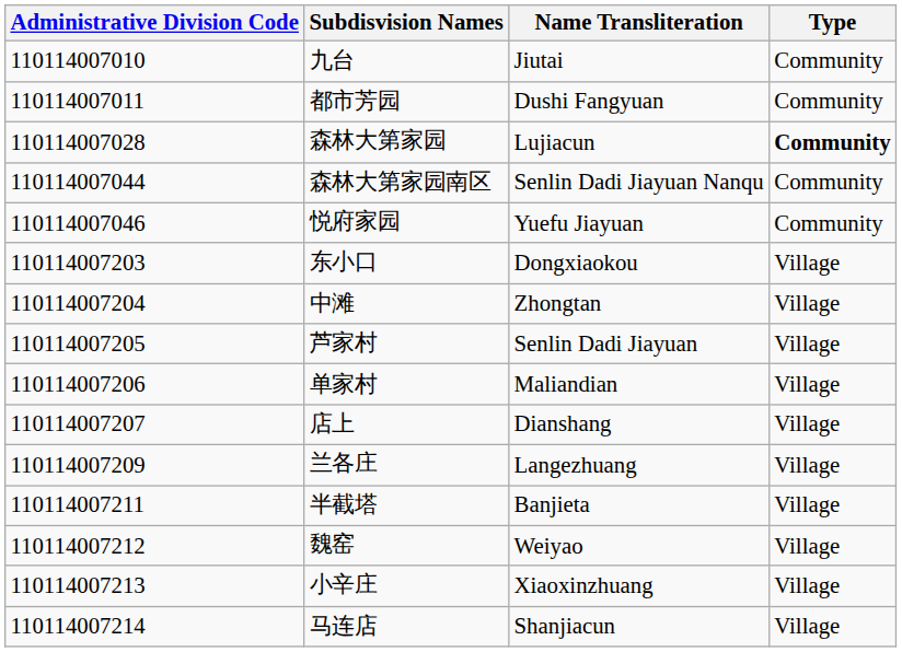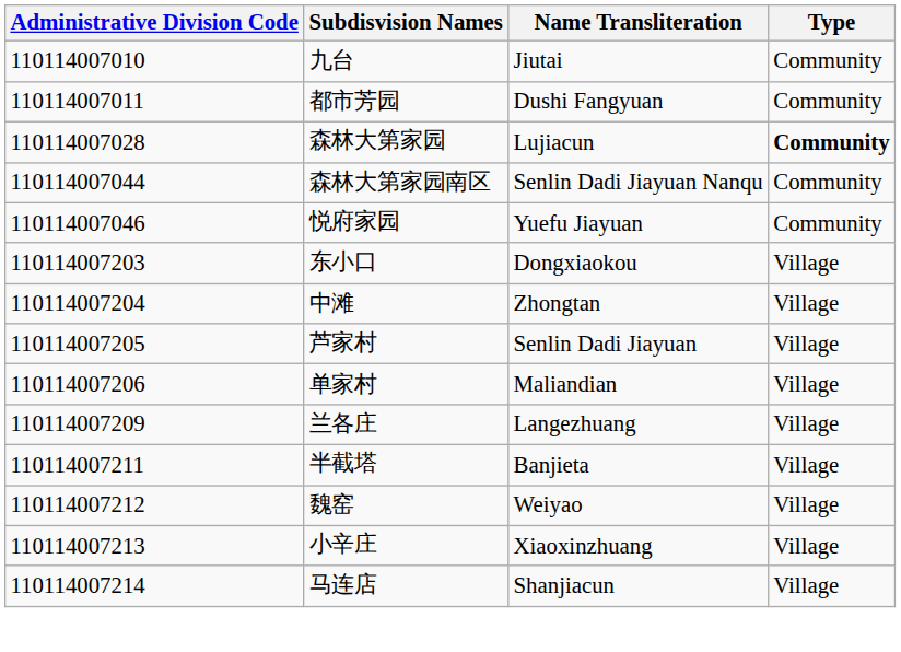- row: 110114007207 | 店上 | Dianshang | Village
